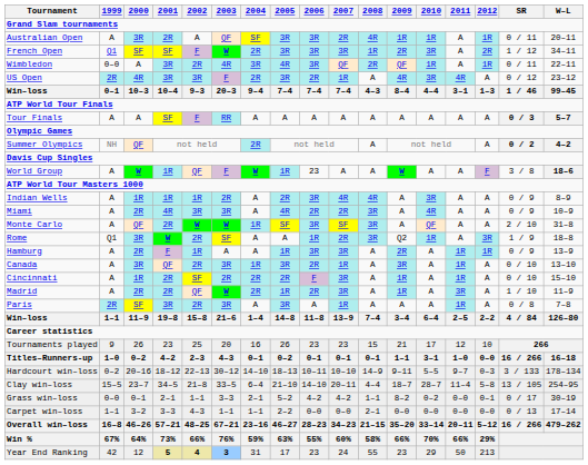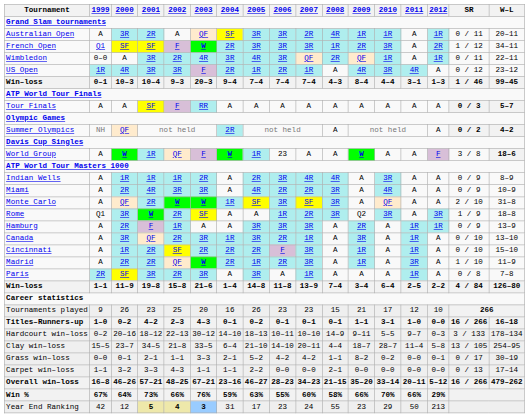US Open | 1999: 2R -> 1R
US Open | 2005: 3R -> 1R
Rome | 2010: 1R -> 3R
Hamburg | 2005: 1R -> 3R
